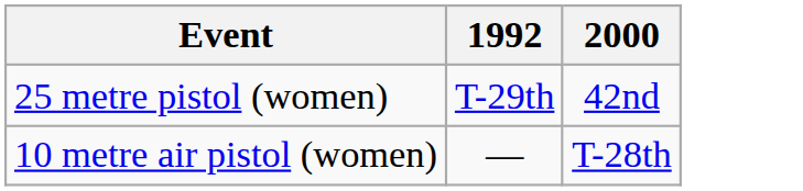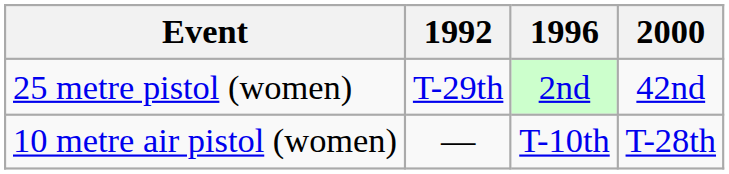+ column: 1996 | 2nd | T-10th
